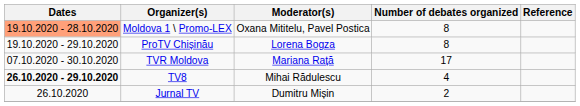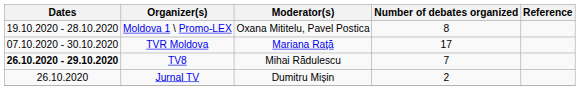Moldova 1 \ Promo-LEX | Dates: lightsalmon background -> no background
- row: 19.10.2020 - 29.10.2020 | ProTV Chișinău | Lorena Bogza | 8
TV8 | Number of debates organized: 4 -> 7
